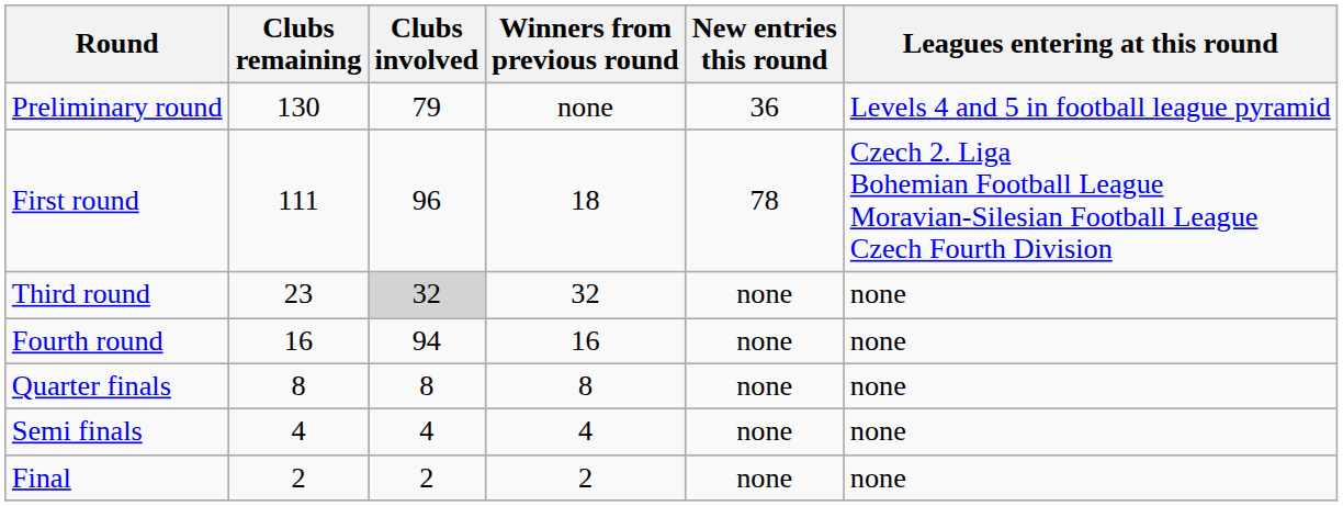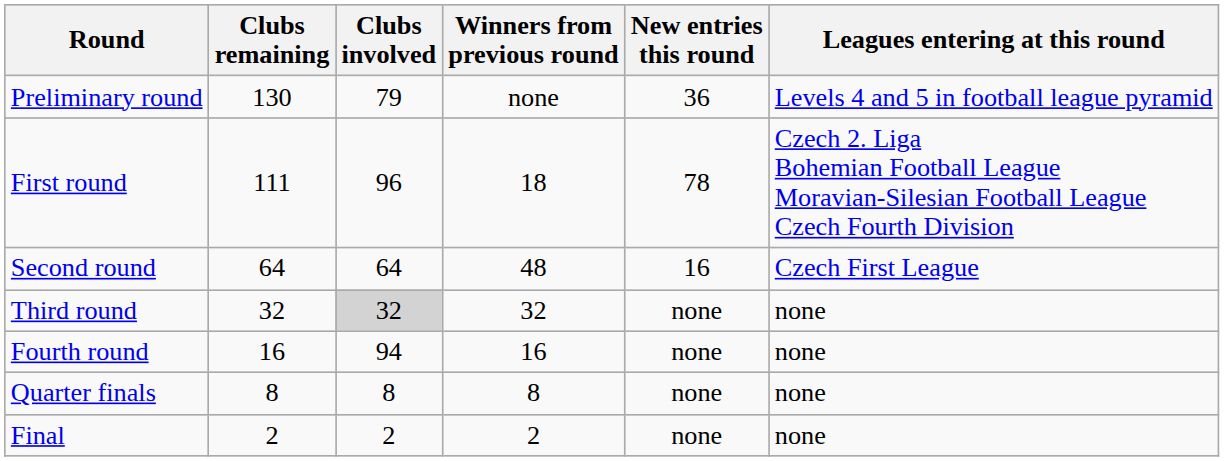+ row: Second round | 64 | 64 | 48 | 16 | Czech First League
Third round | Clubs remaining: 23 -> 32
- row: Semi finals | 4 | 4 | 4 | none | none
